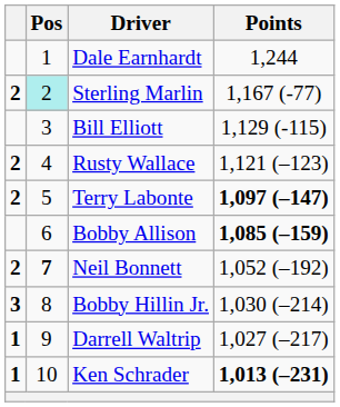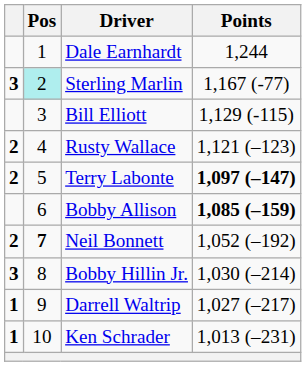Sterling Marlin | column 1: 2 -> 3
Ken Schrader | Points: bold -> normal
